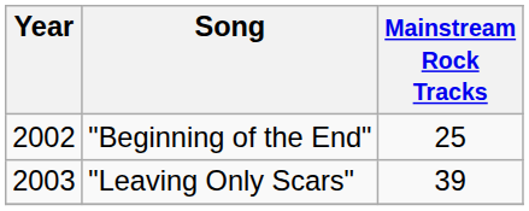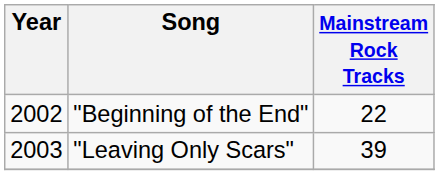"Beginning of the End" | Mainstream Rock Tracks: 25 -> 22
